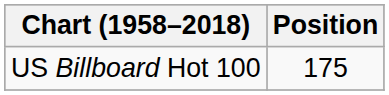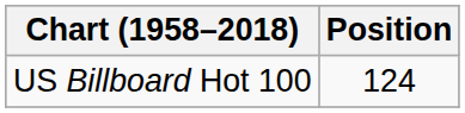US Billboard Hot 100 | Position: 175 -> 124
